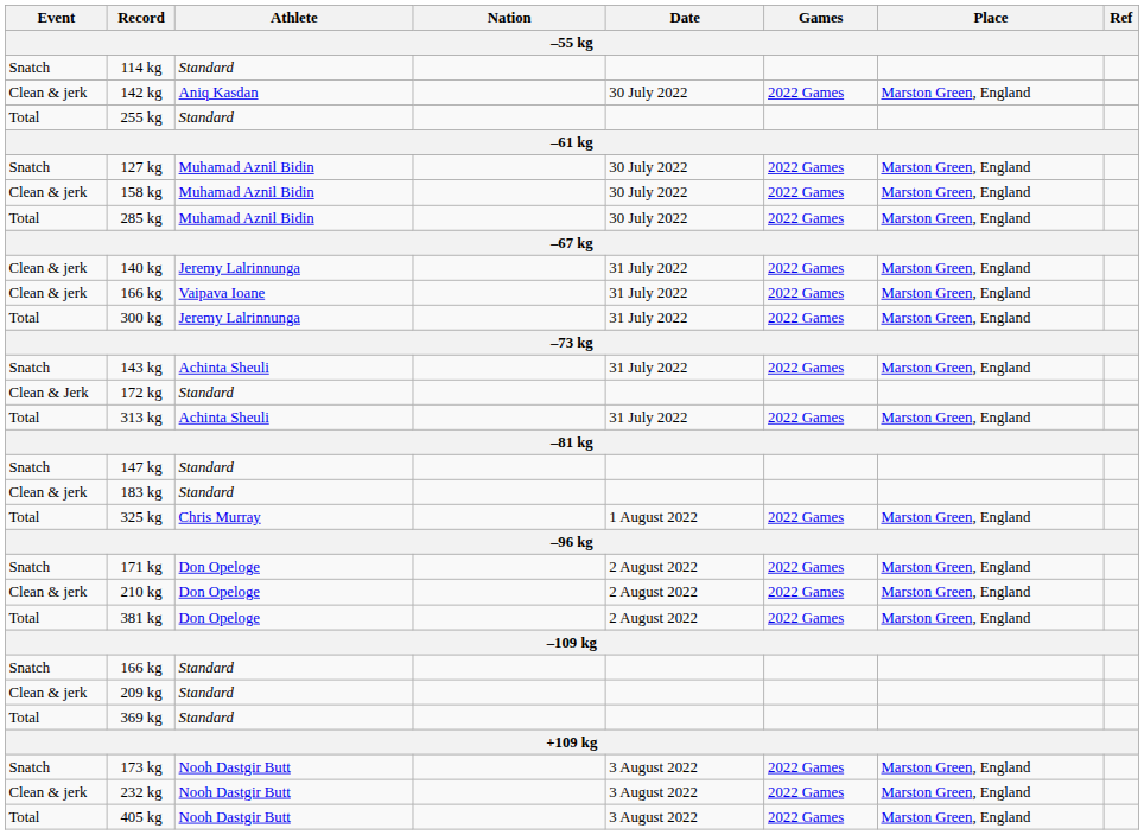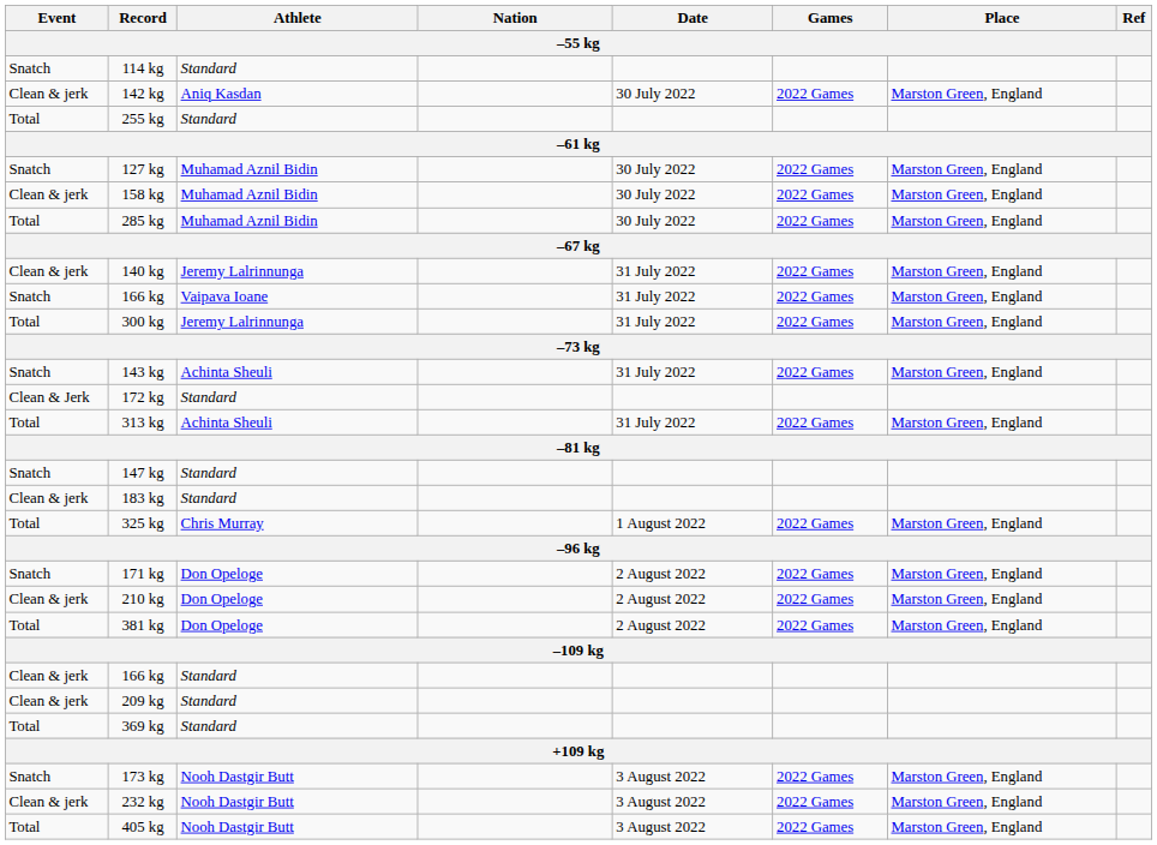166 kg / Vaipava Ioane | Event: Clean & jerk -> Snatch
166 kg / Standard | Event: Snatch -> Clean & jerk
